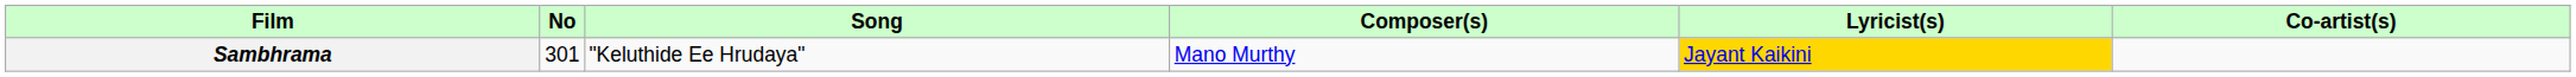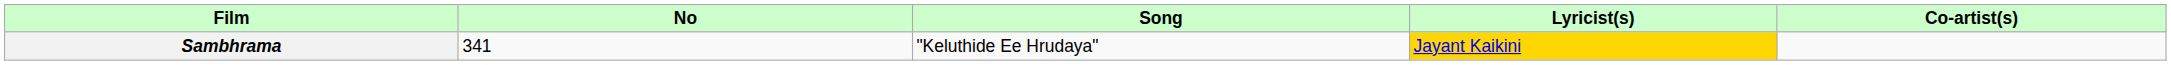- column: Composer(s) | Mano Murthy
Sambhrama | No: 301 -> 341
